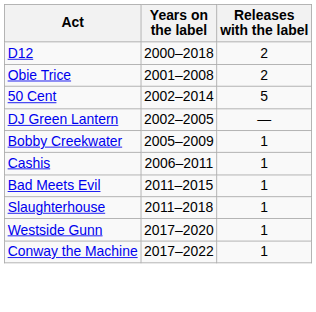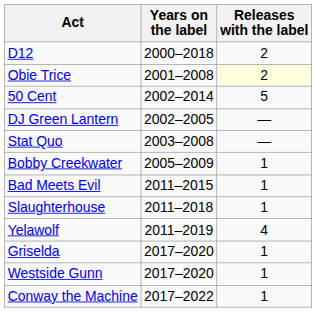Obie Trice | Releases with the label: no background -> lightyellow background
+ row: Stat Quo | 2003–2008 | —
- row: Cashis | 2006–2011 | 1
+ row: Yelawolf | 2011–2019 | 4
+ row: Griselda | 2017–2020 | 1
